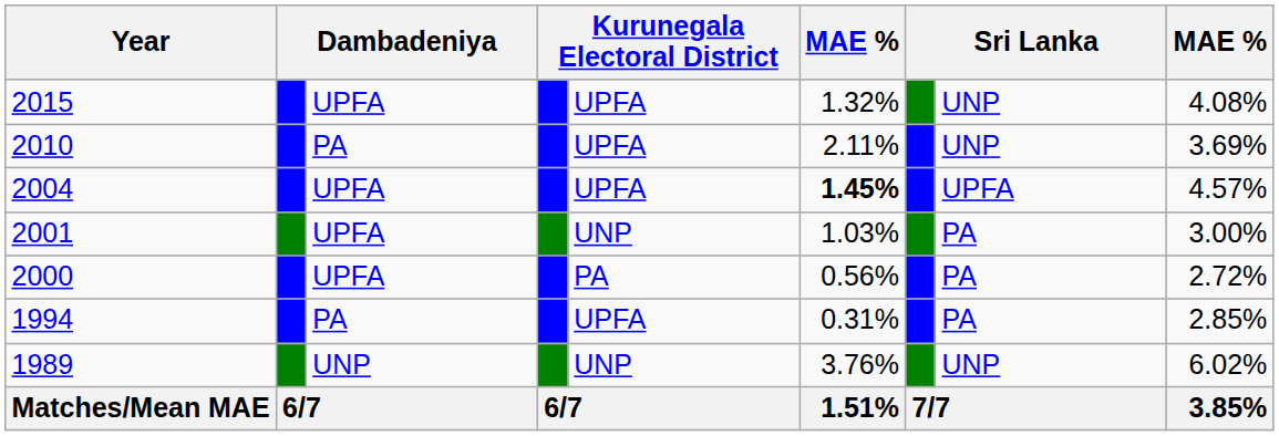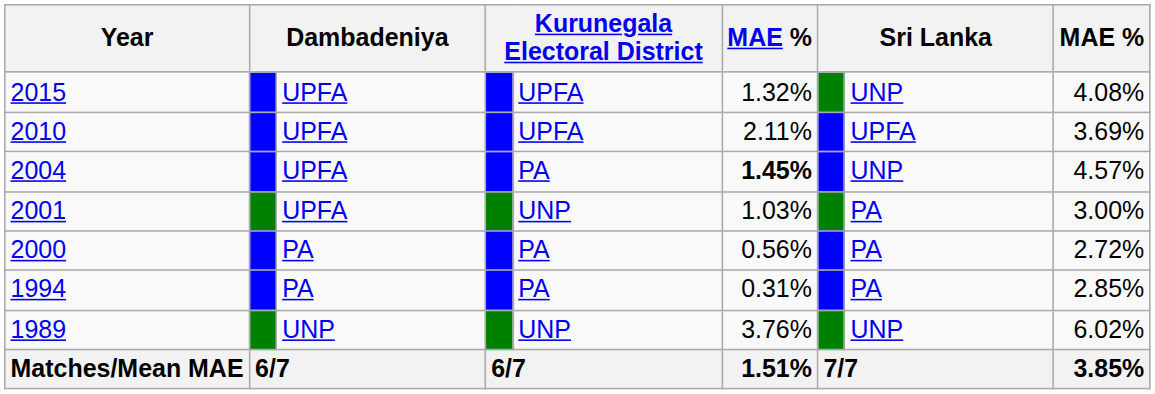2010 | column 3: PA -> UPFA
2010 | column 8: UNP -> UPFA
2004 | column 5: UPFA -> PA
2004 | column 8: UPFA -> UNP
2000 | column 3: UPFA -> PA
1994 | column 5: UPFA -> PA
